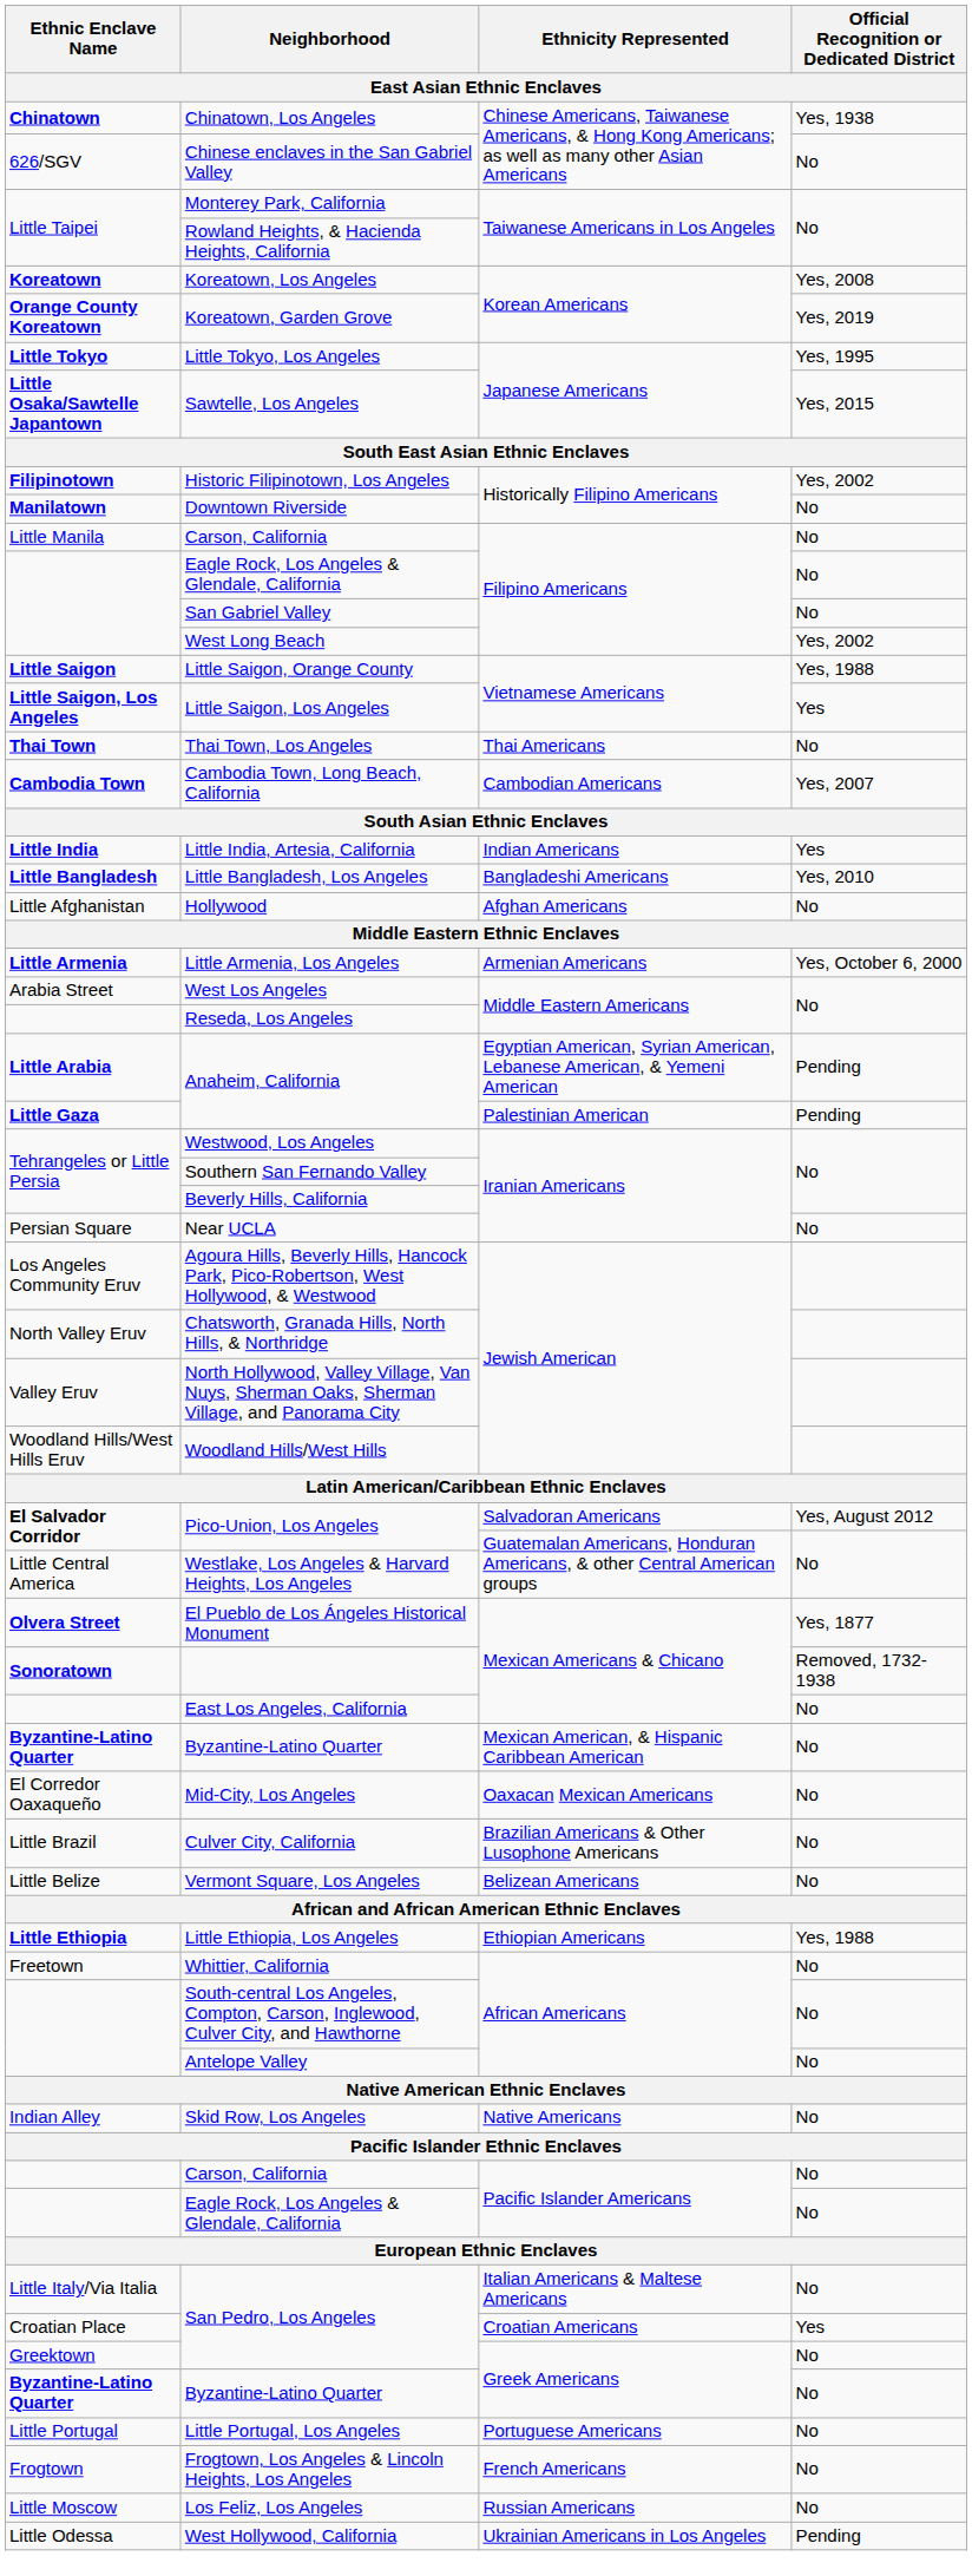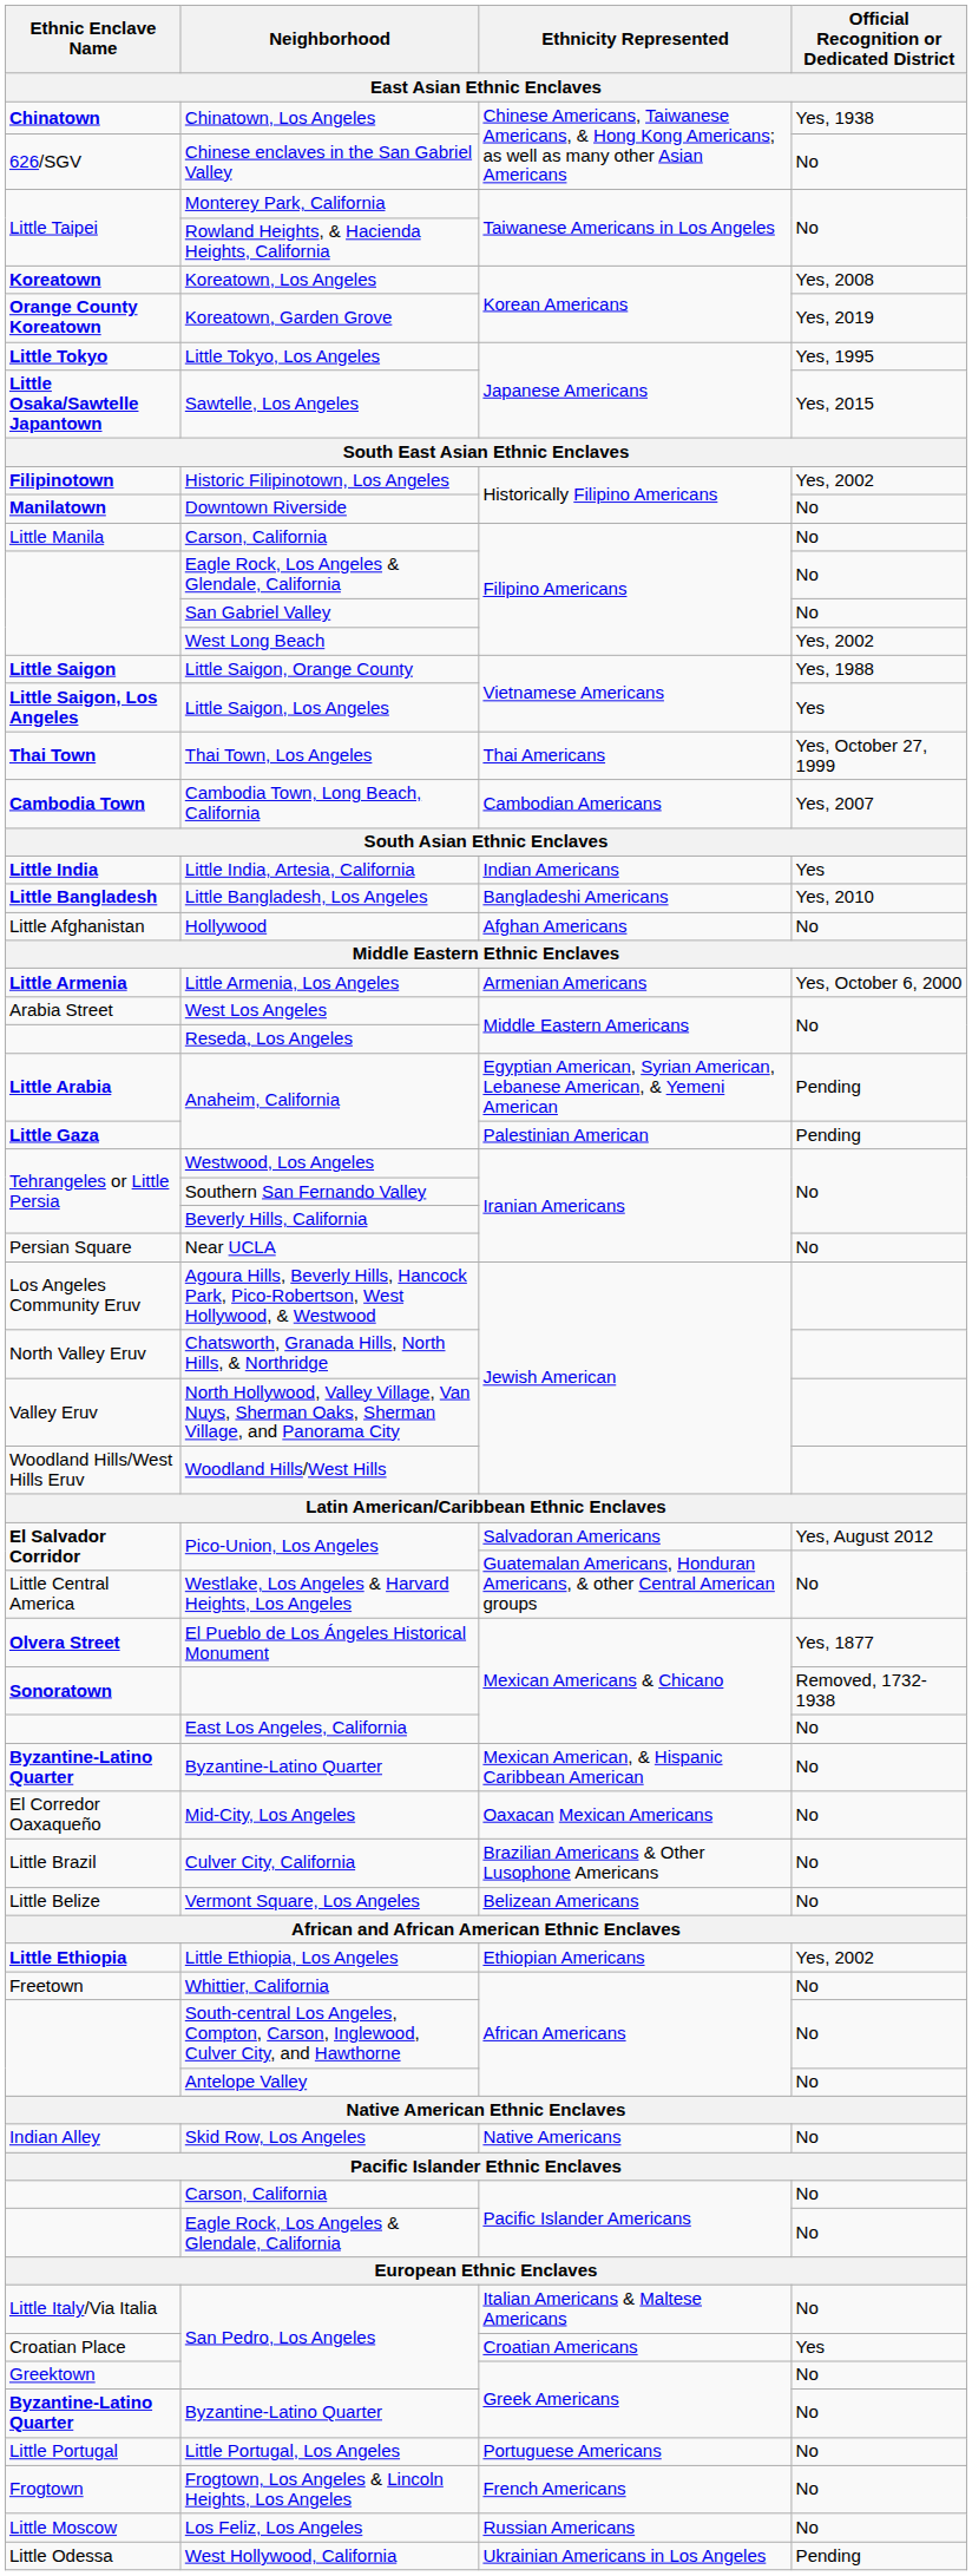Thai Town, Los Angeles | Official Recognition or Dedicated District: No -> Yes, October 27, 1999
Little Ethiopia, Los Angeles | Official Recognition or Dedicated District: Yes, 1988 -> Yes, 2002
